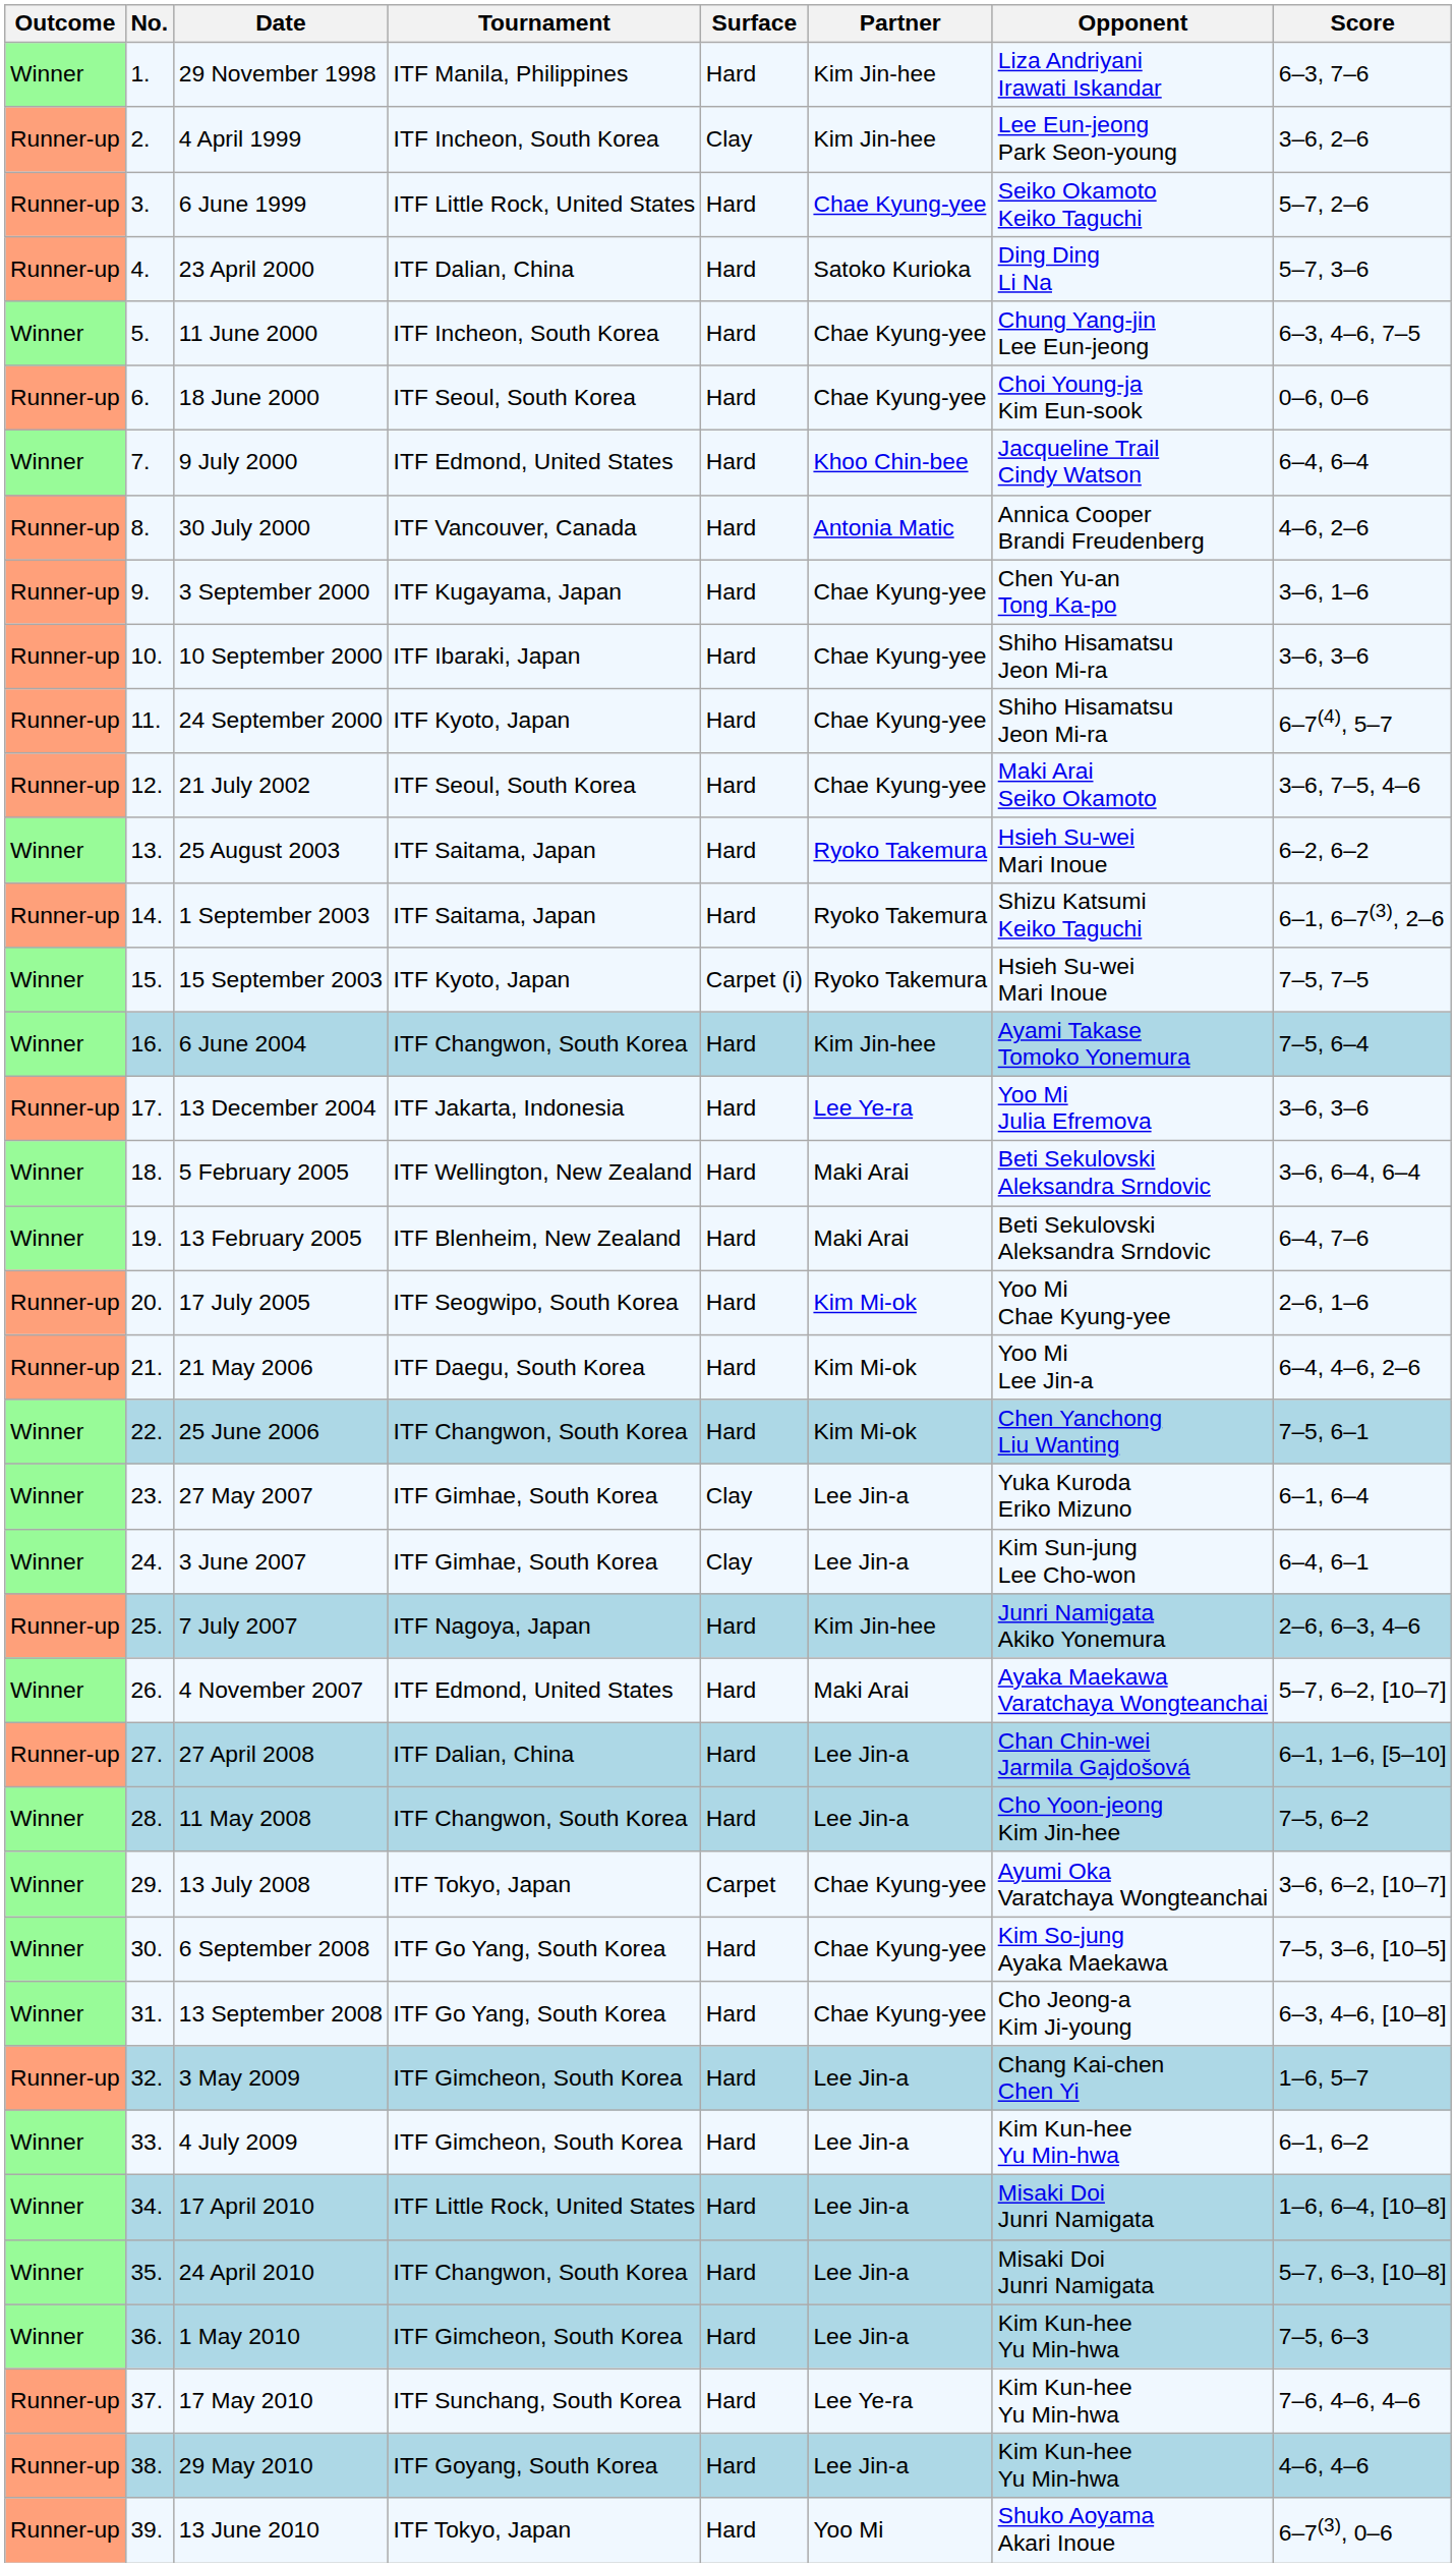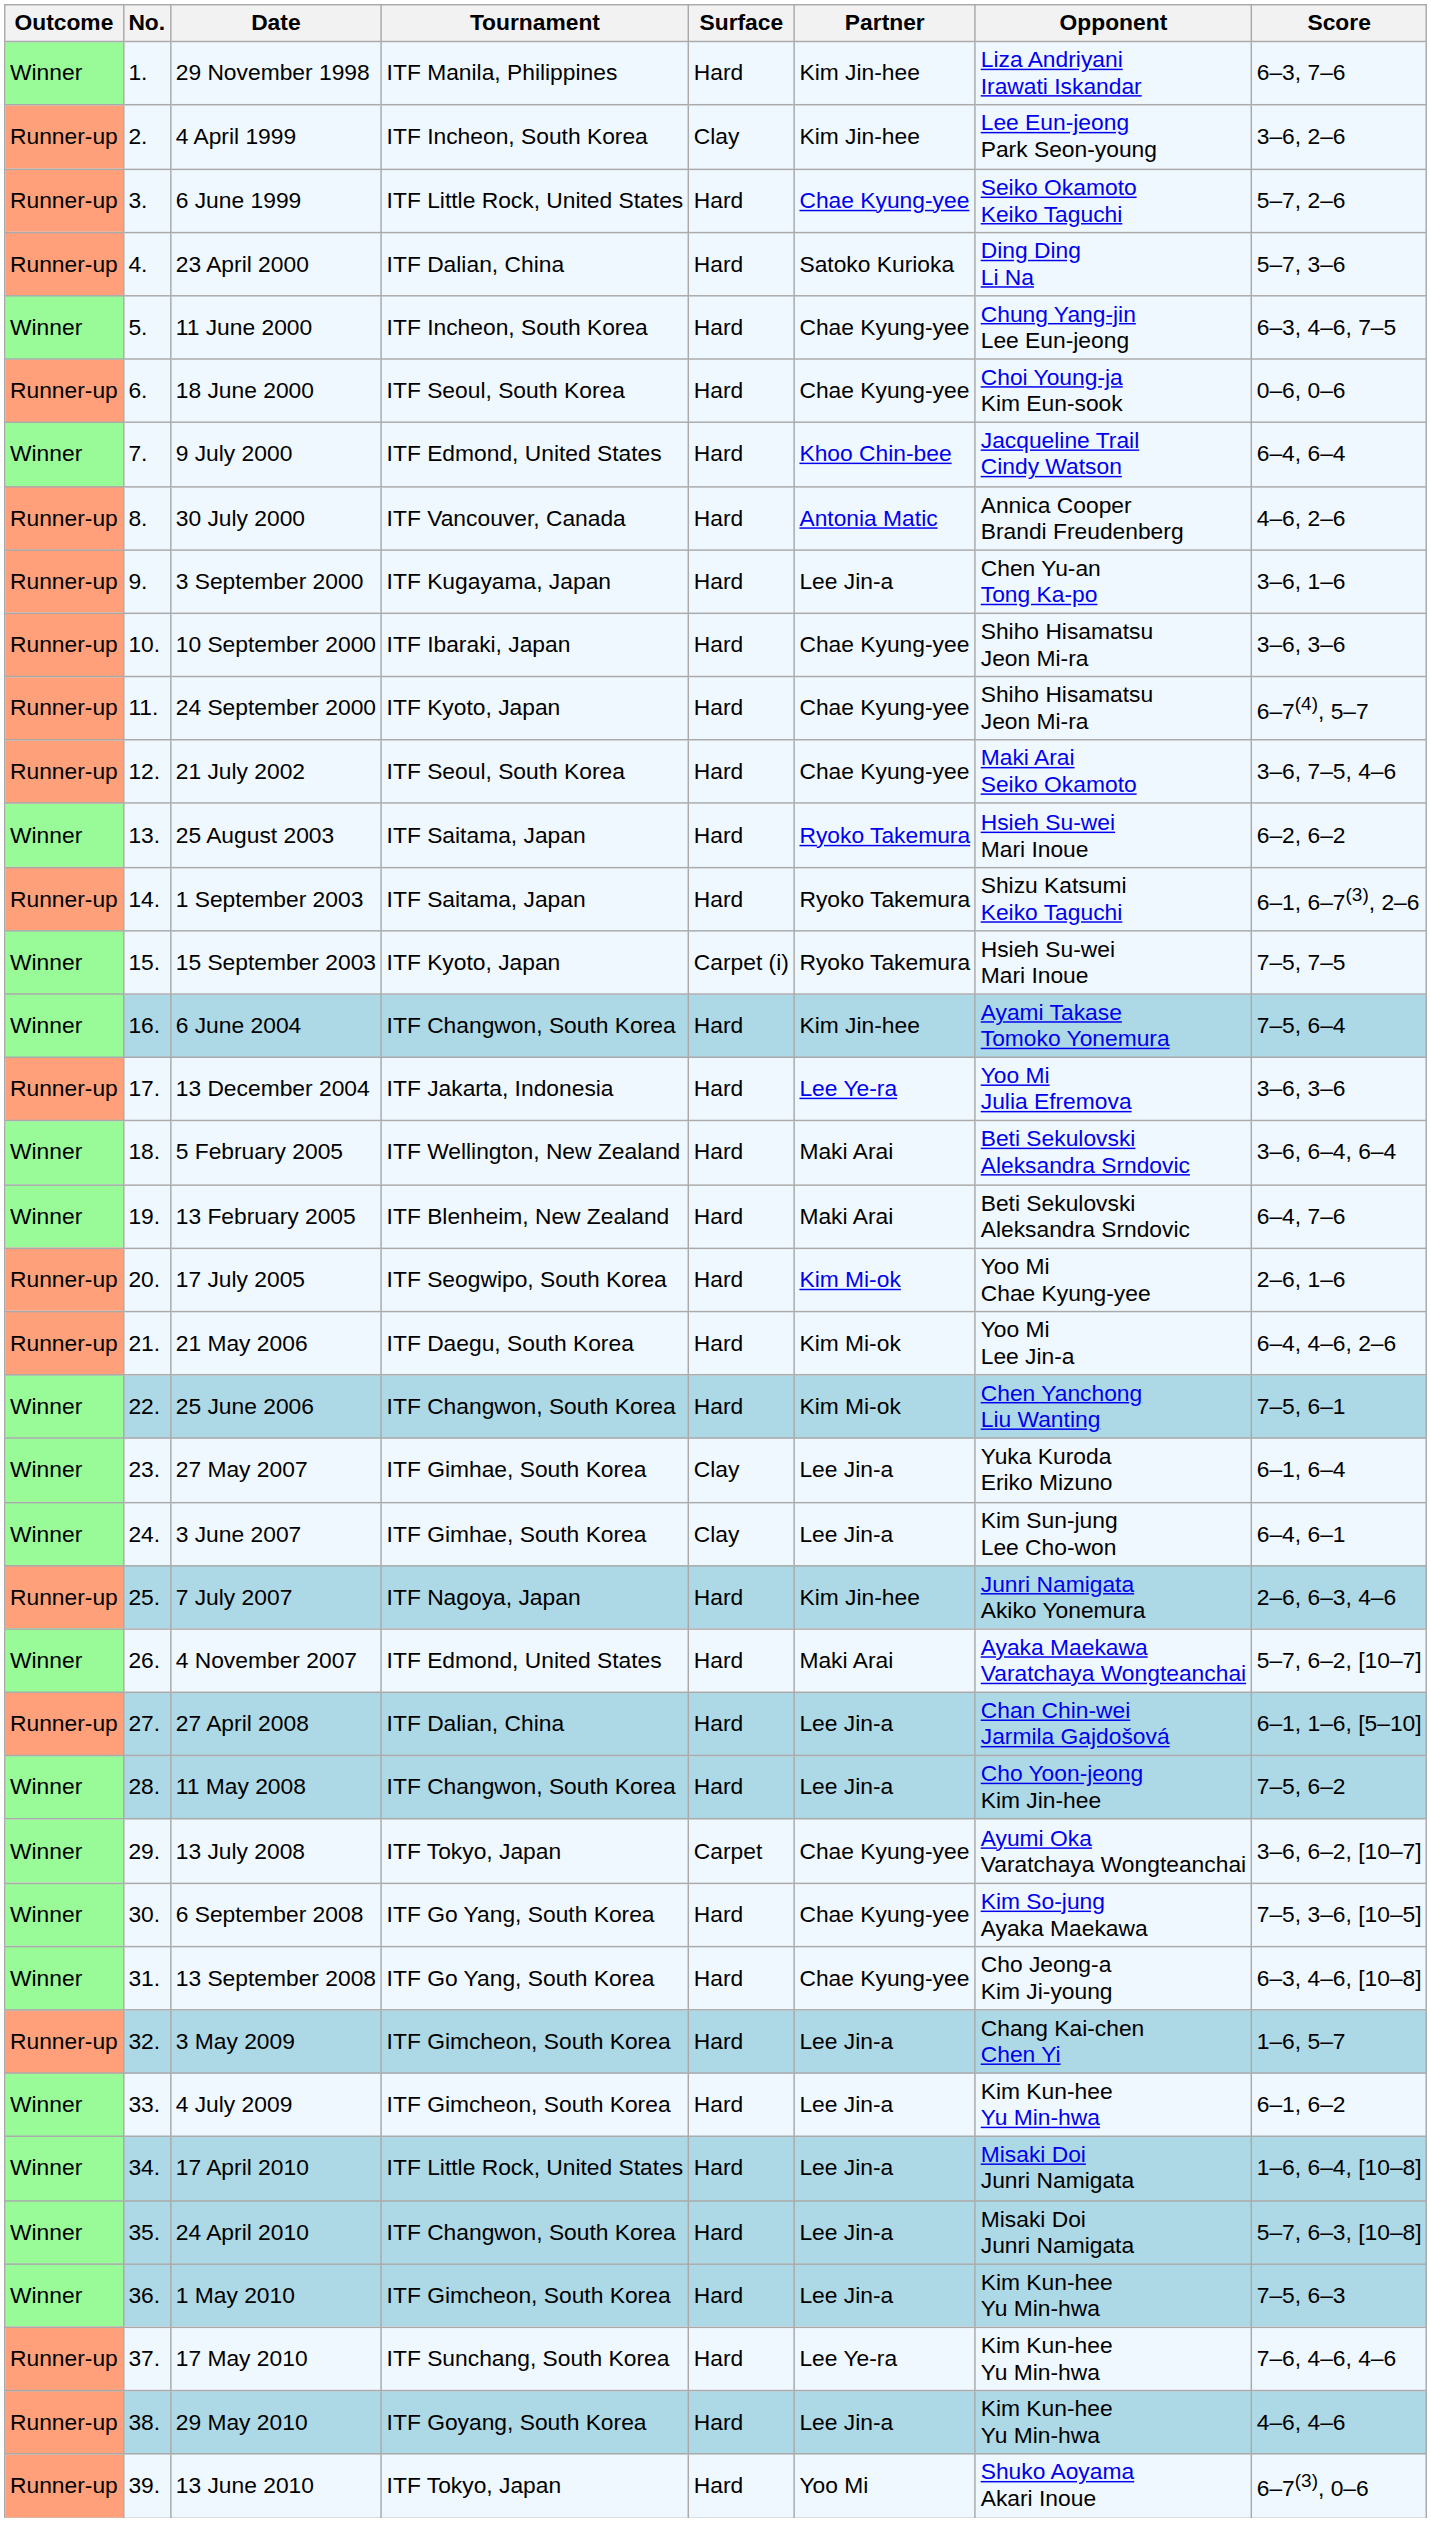3 September 2000 | Partner: Chae Kyung-yee -> Lee Jin-a
